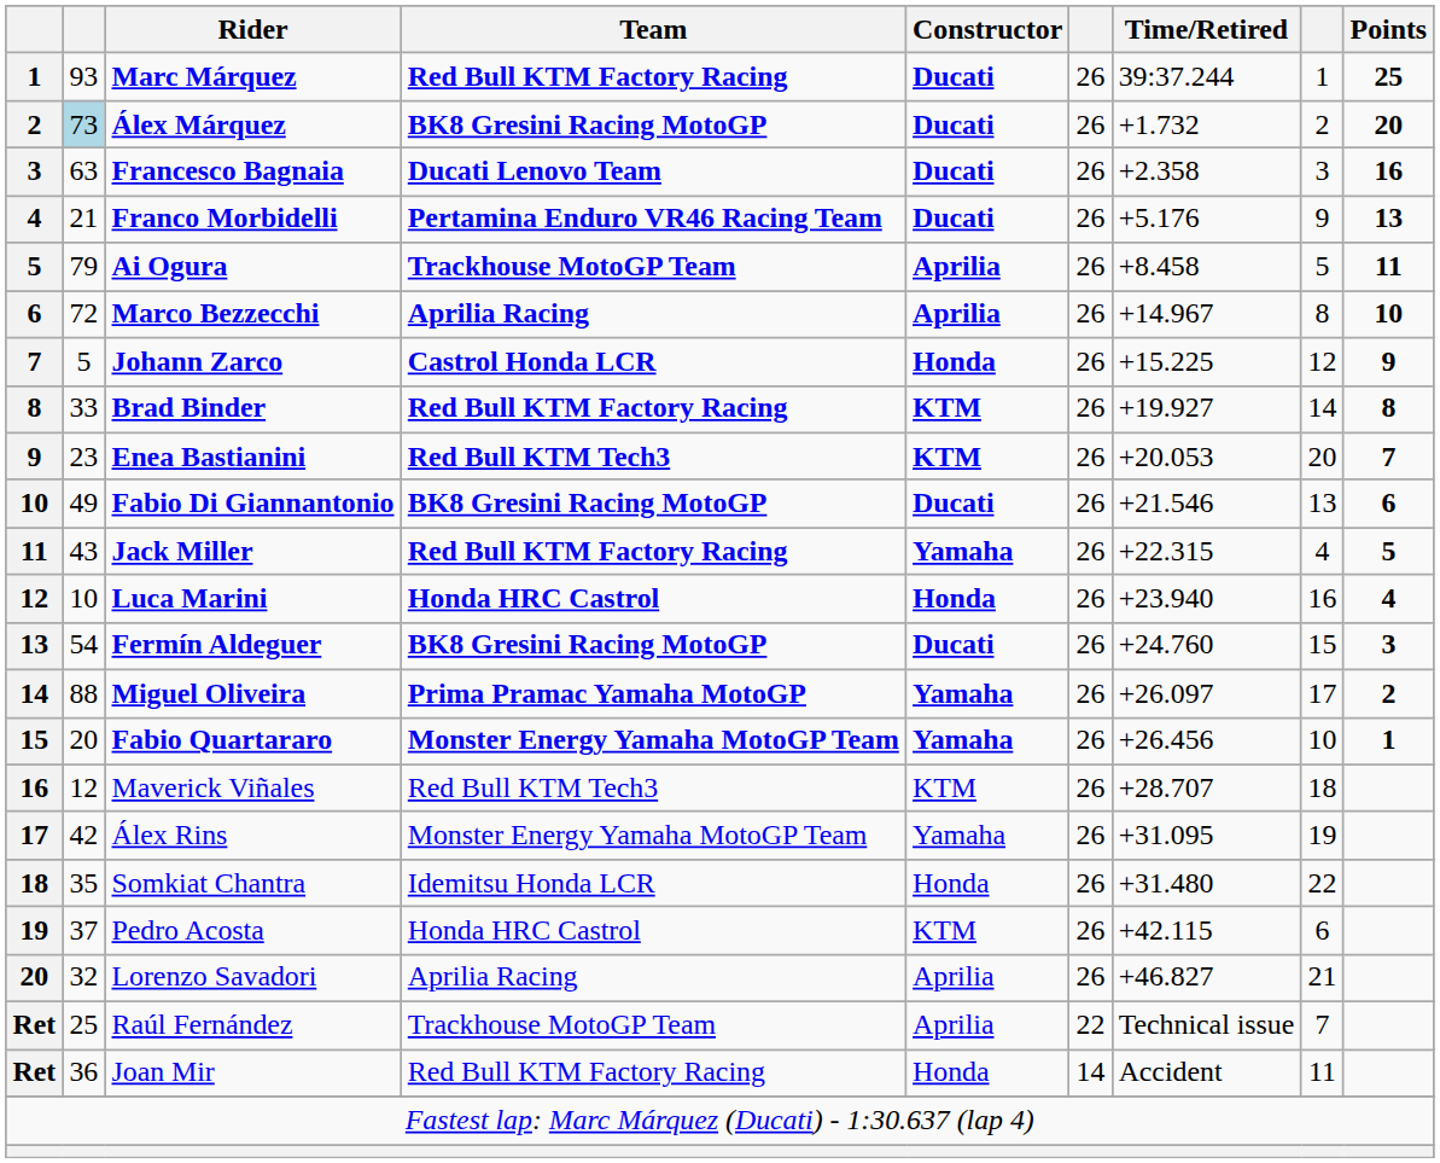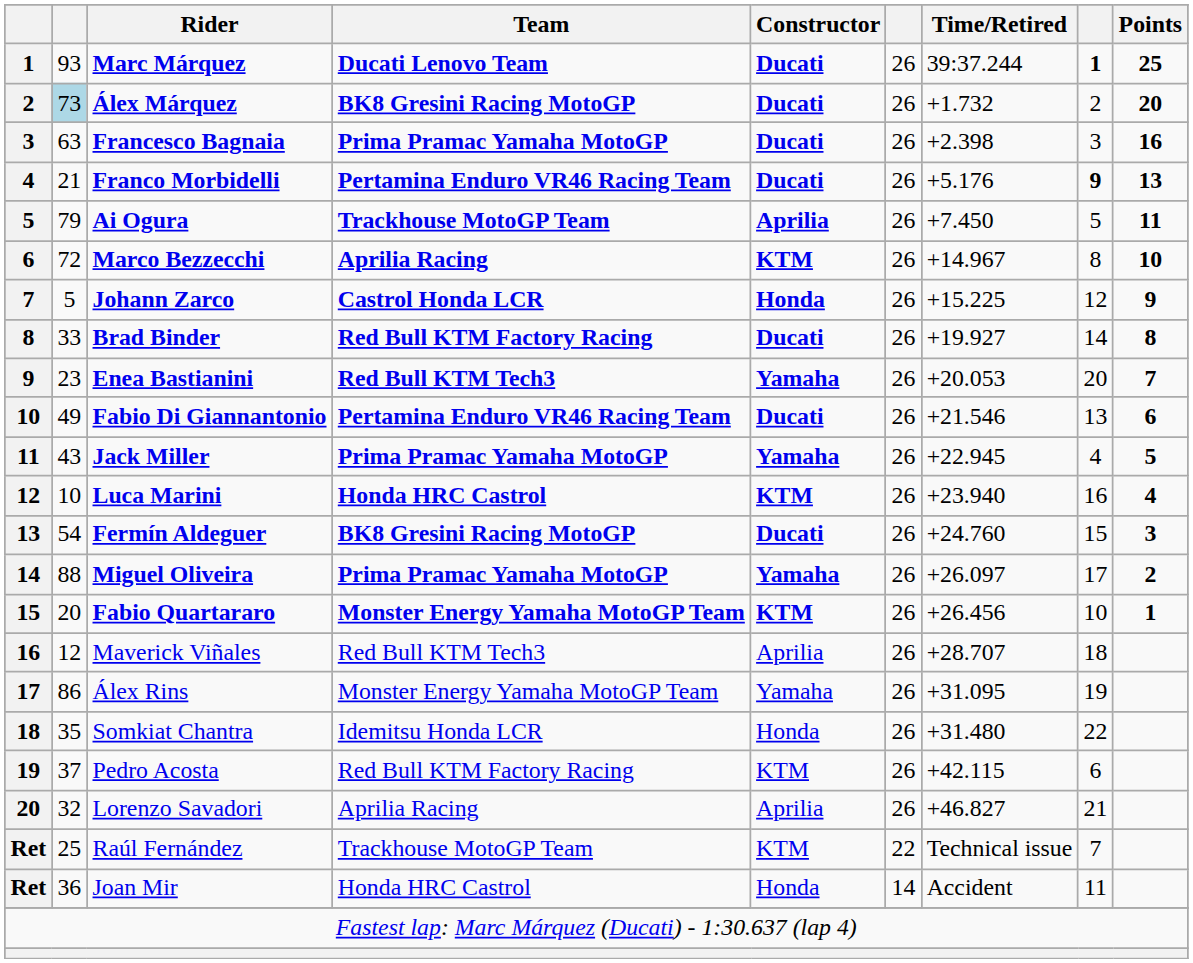Marc Márquez | Team: Red Bull KTM Factory Racing -> Ducati Lenovo Team
Marc Márquez | column 8: normal -> bold
Francesco Bagnaia | Team: Ducati Lenovo Team -> Prima Pramac Yamaha MotoGP
Francesco Bagnaia | Time/Retired: +2.358 -> +2.398
Franco Morbidelli | column 8: normal -> bold
Ai Ogura | Time/Retired: +8.458 -> +7.450
Marco Bezzecchi | Constructor: Aprilia -> KTM
Brad Binder | Constructor: KTM -> Ducati
Enea Bastianini | Constructor: KTM -> Yamaha
Fabio Di Giannantonio | Team: BK8 Gresini Racing MotoGP -> Pertamina Enduro VR46 Racing Team
Jack Miller | Team: Red Bull KTM Factory Racing -> Prima Pramac Yamaha MotoGP
Jack Miller | Time/Retired: +22.315 -> +22.945
Luca Marini | Constructor: Honda -> KTM
Fabio Quartararo | Constructor: Yamaha -> KTM
Maverick Viñales | Constructor: KTM -> Aprilia
Álex Rins | column 2: 42 -> 86
Pedro Acosta | Team: Honda HRC Castrol -> Red Bull KTM Factory Racing
Raúl Fernández | Constructor: Aprilia -> KTM
Joan Mir | Team: Red Bull KTM Factory Racing -> Honda HRC Castrol
